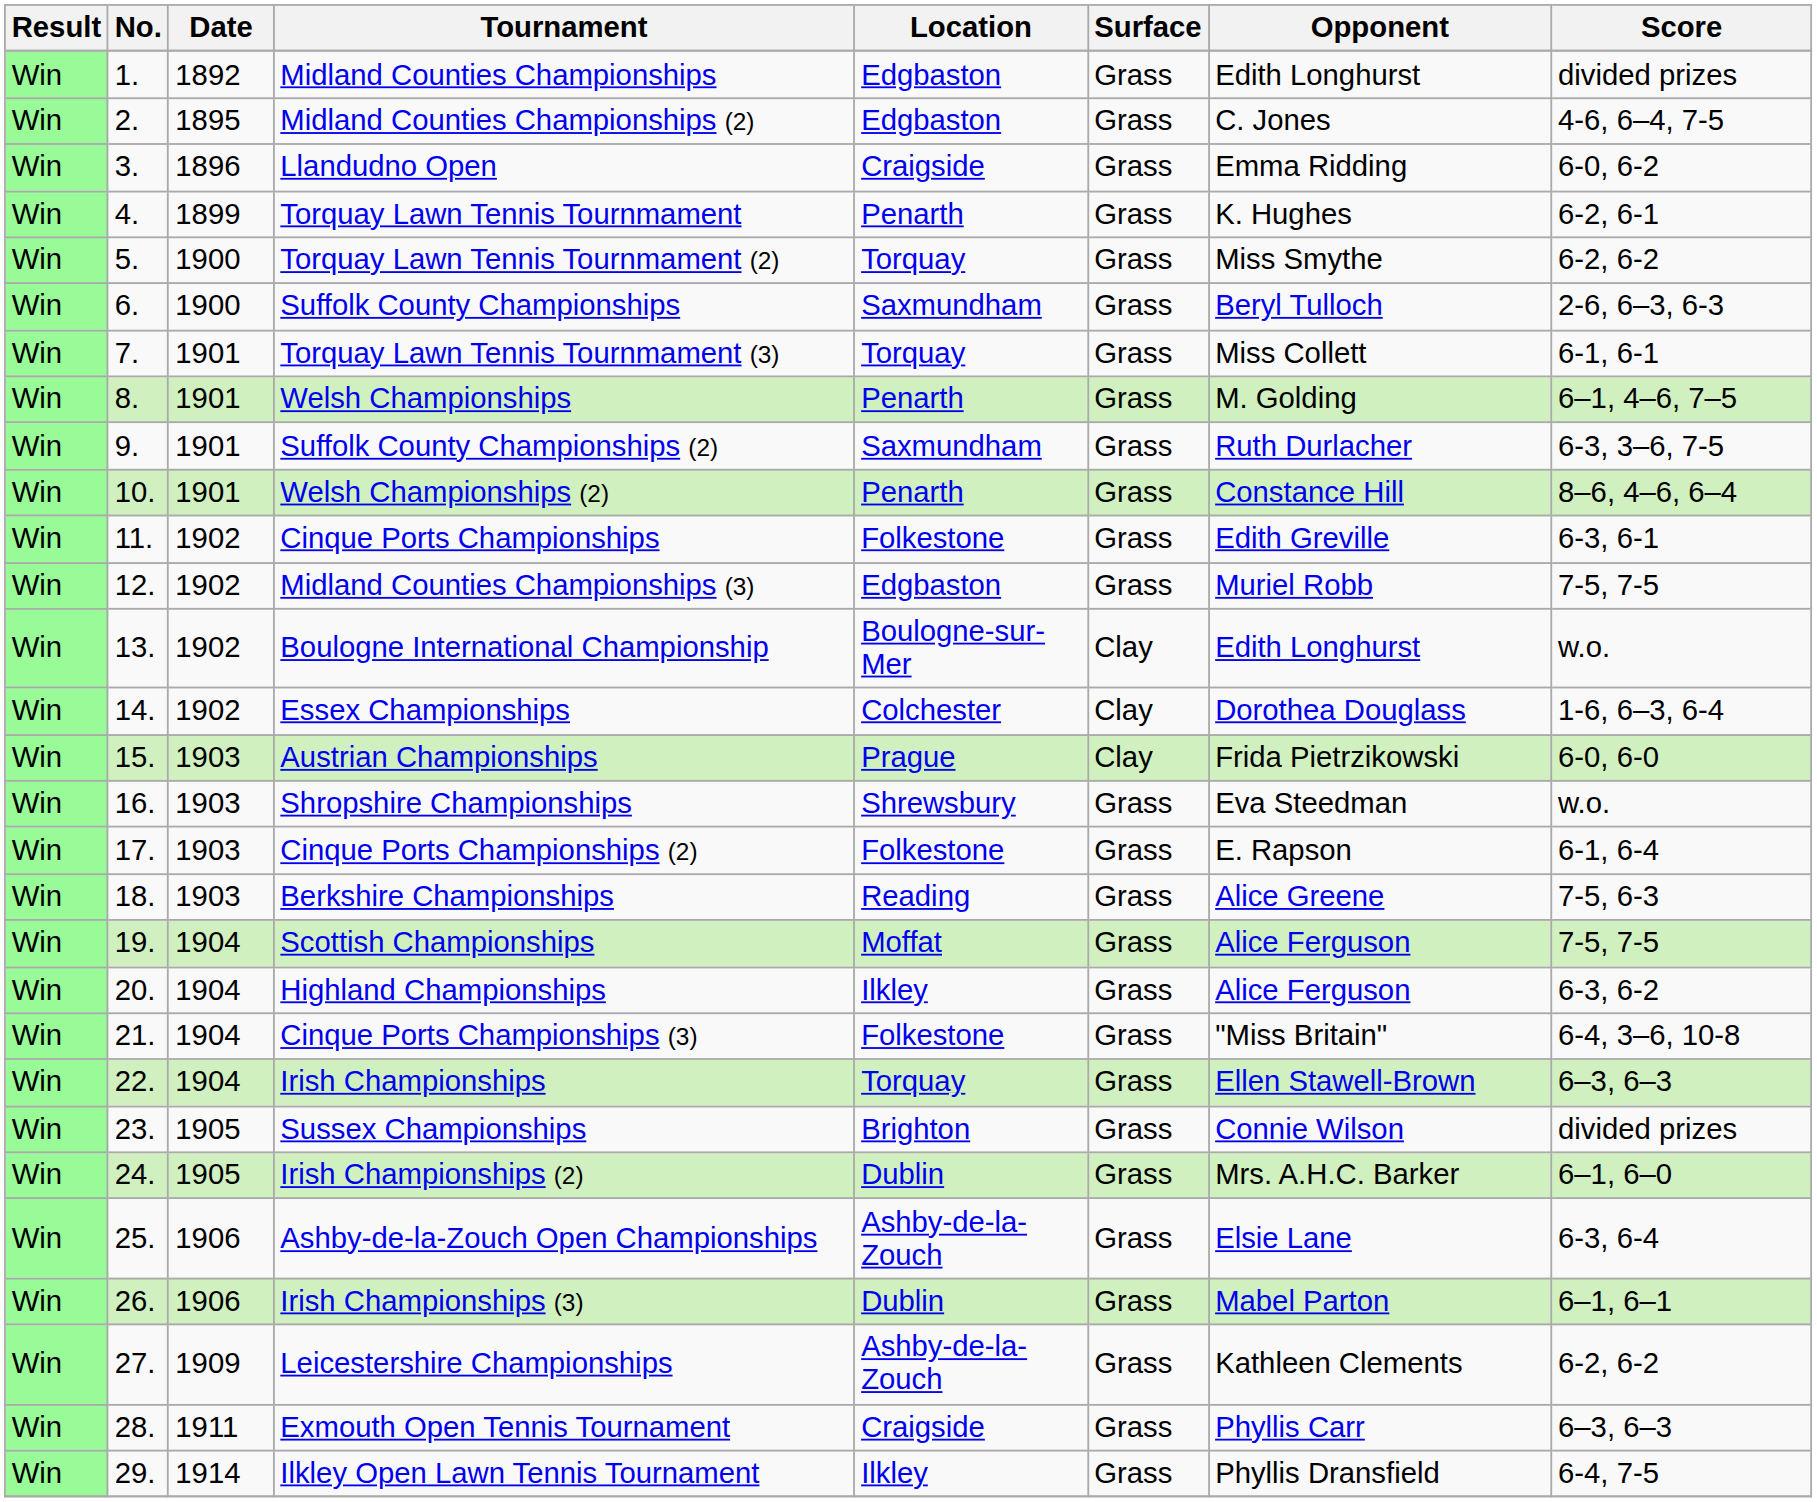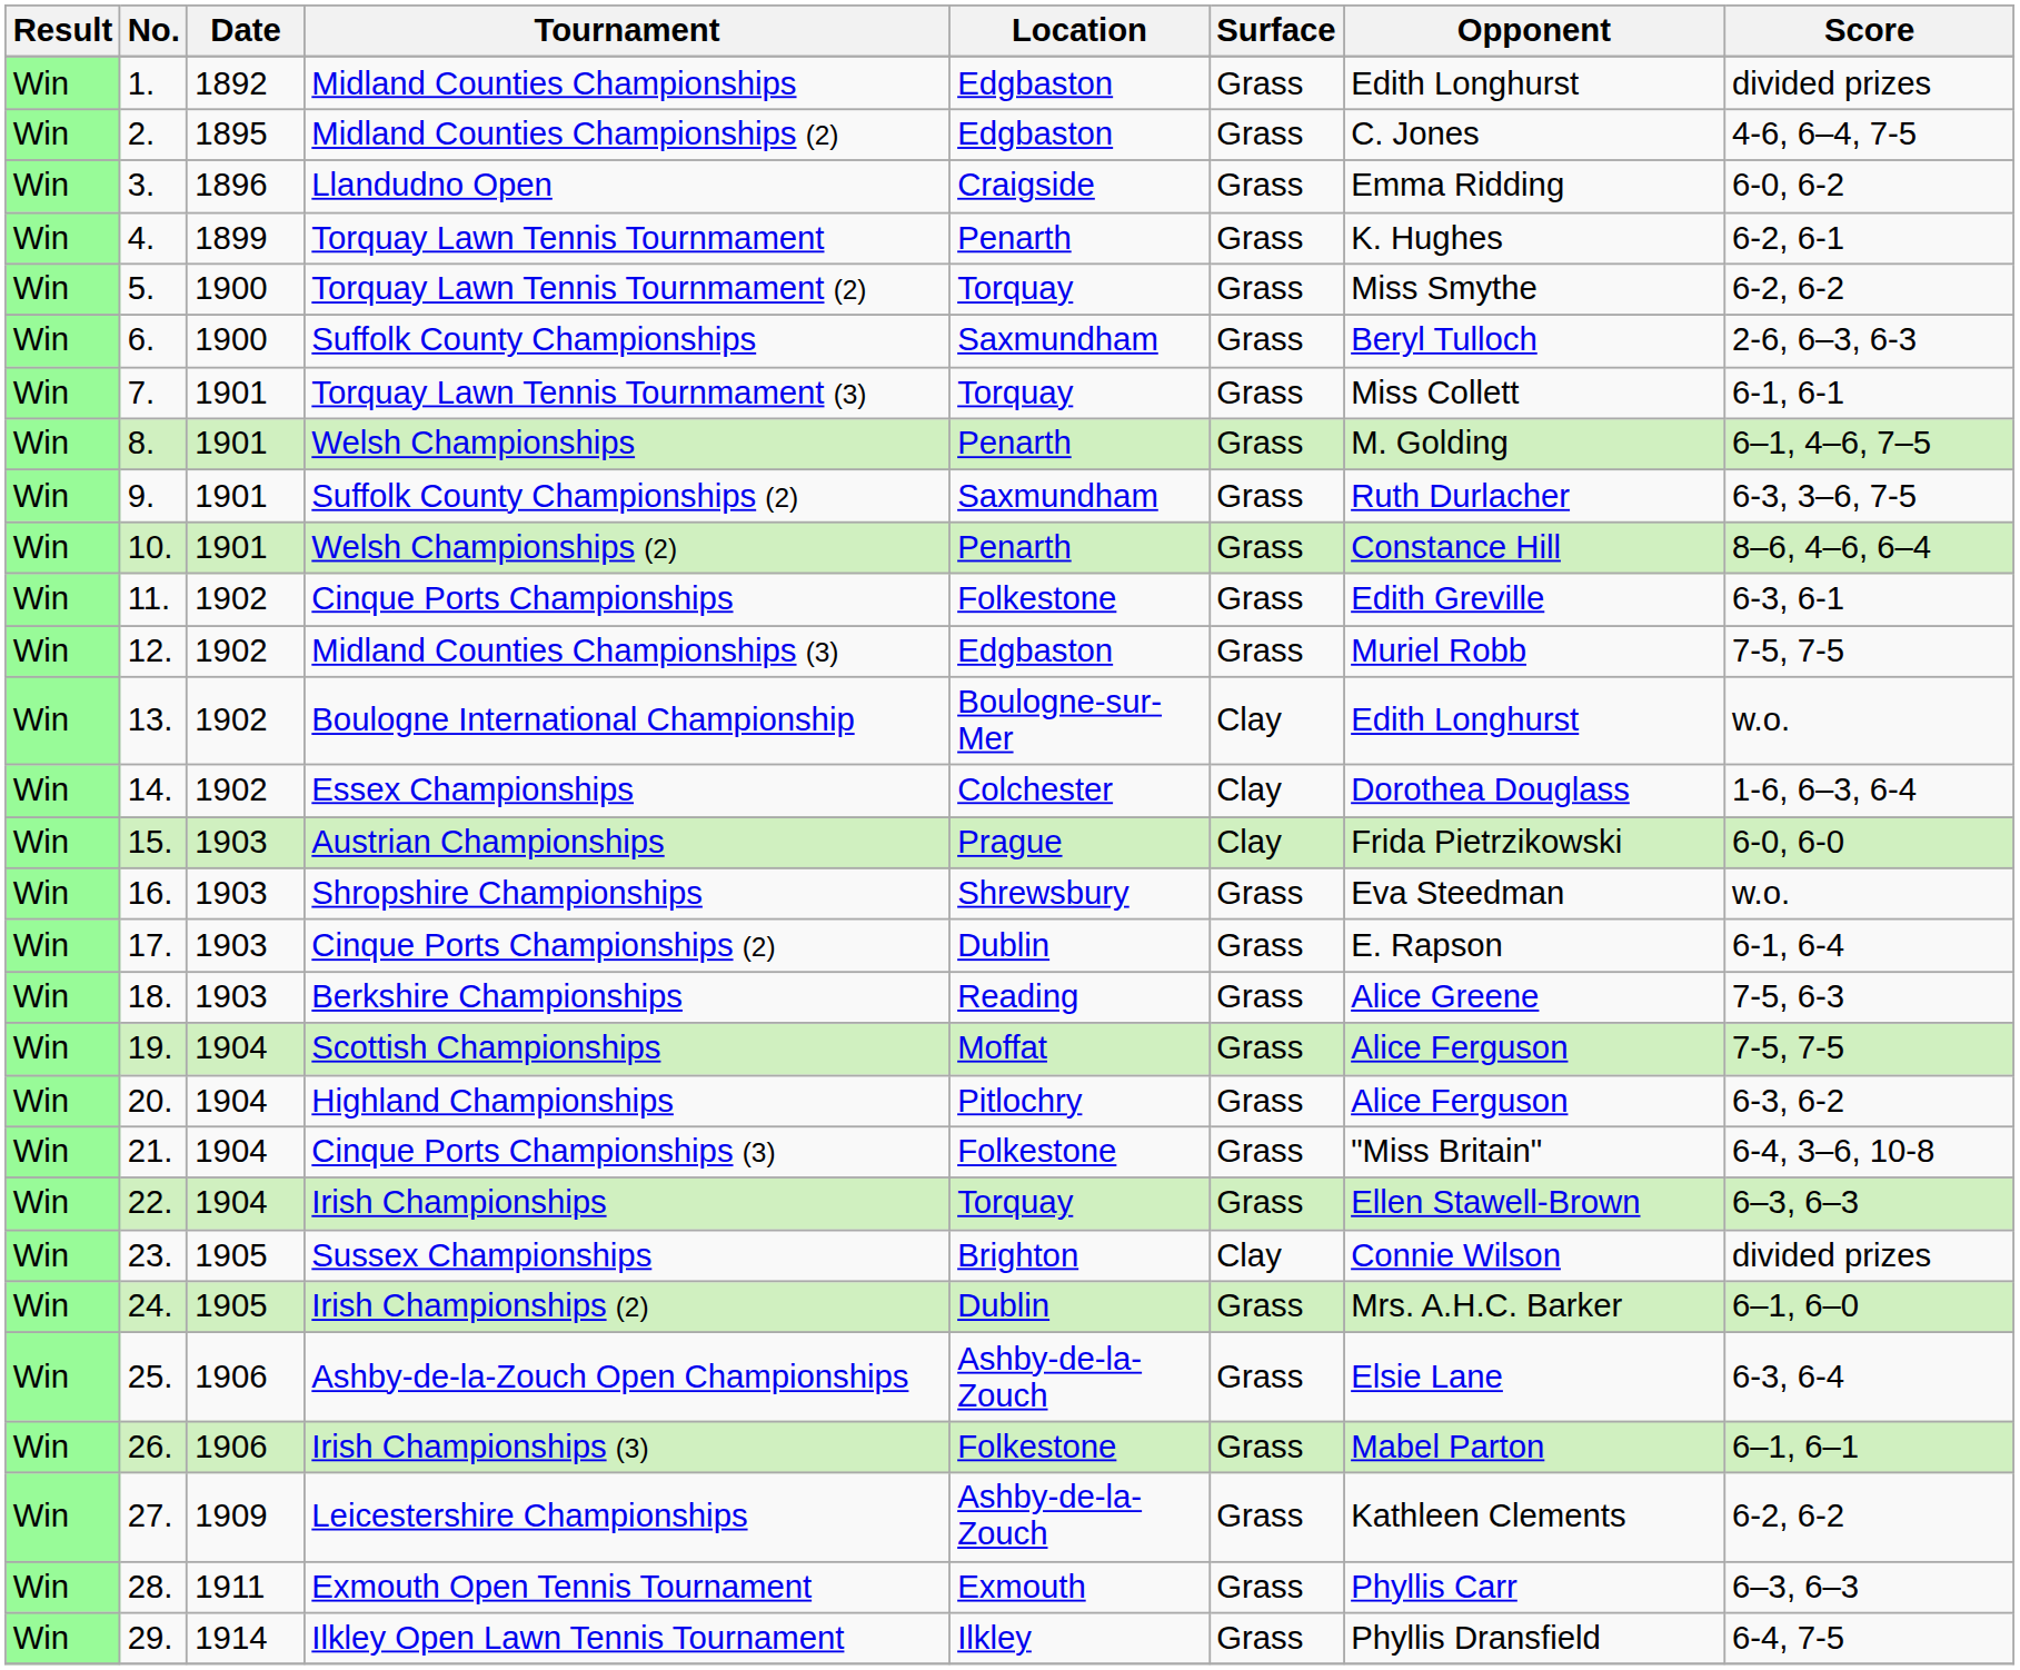Cinque Ports Championships (2) | Location: Folkestone -> Dublin
Highland Championships | Location: Ilkley -> Pitlochry
Sussex Championships | Surface: Grass -> Clay
Irish Championships (3) | Location: Dublin -> Folkestone
Exmouth Open Tennis Tournament | Location: Craigside -> Exmouth
